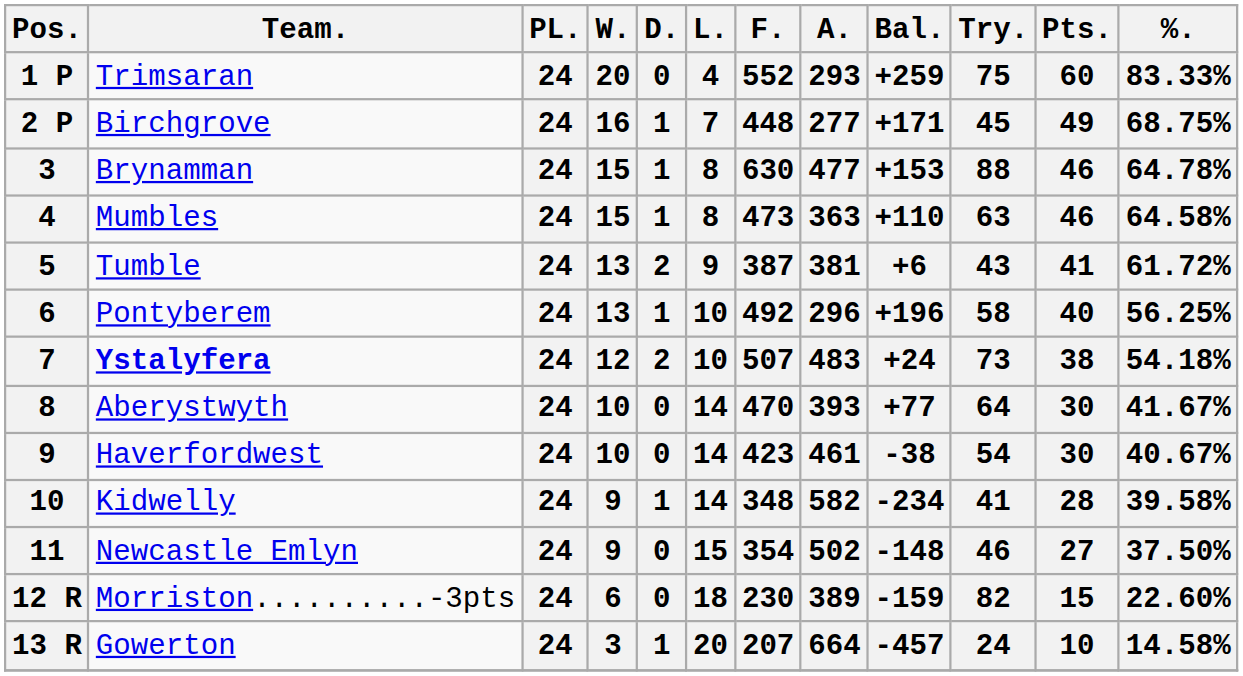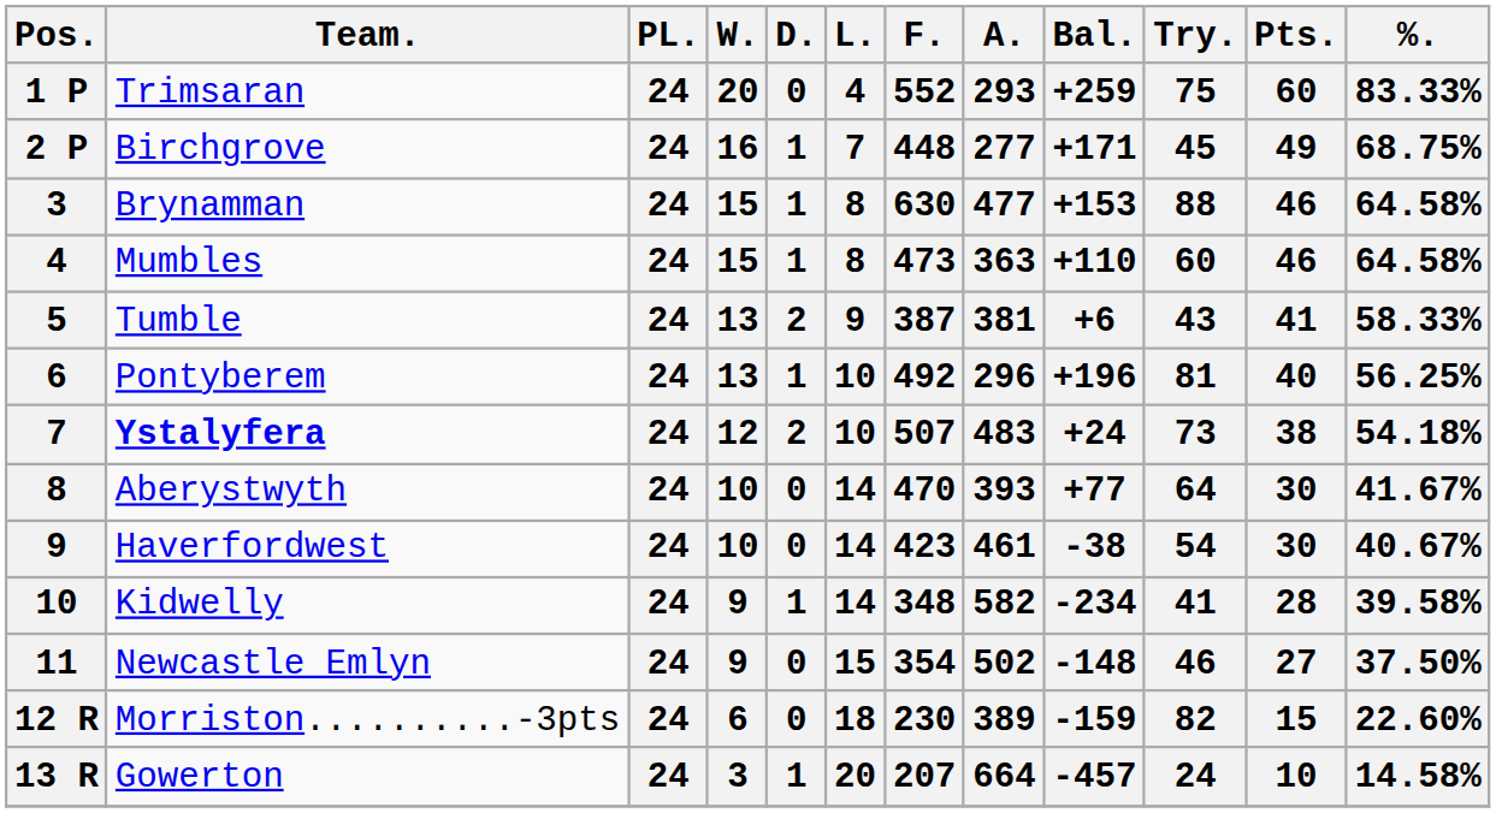Brynamman | %.: 64.78% -> 64.58%
Mumbles | Try.: 63 -> 60
Tumble | %.: 61.72% -> 58.33%
Pontyberem | Try.: 58 -> 81
